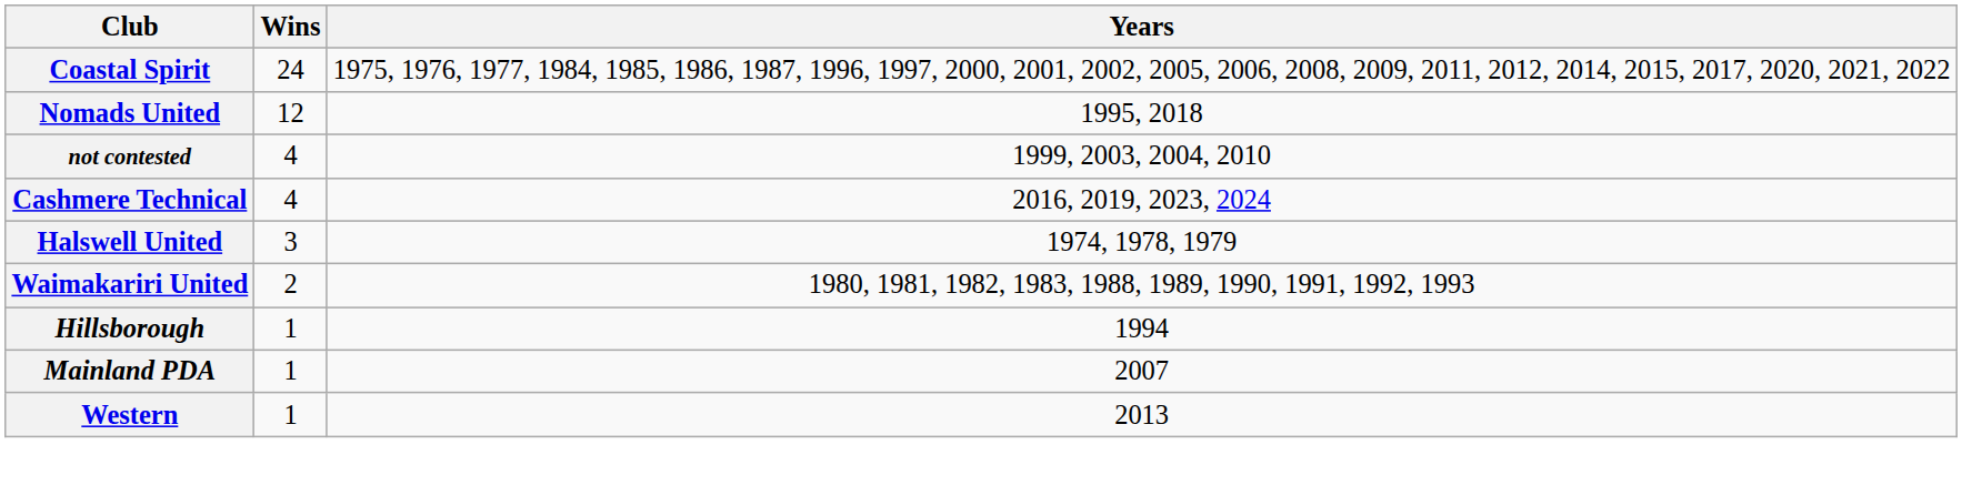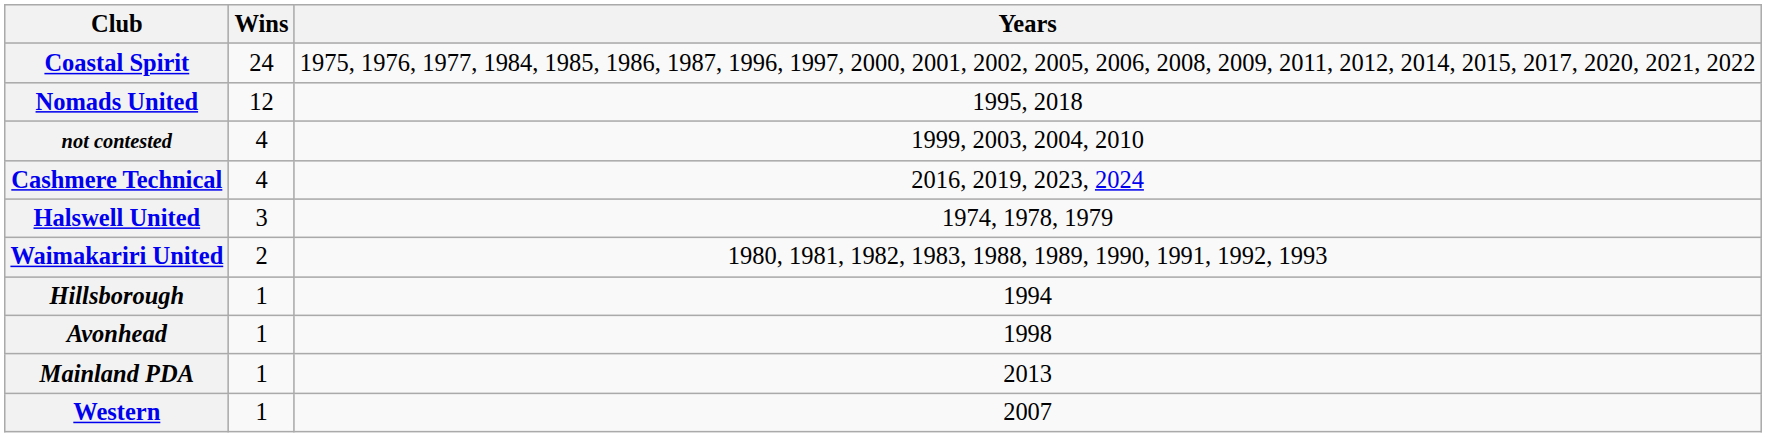+ row: Avonhead | 1 | 1998
Mainland PDA | Years: 2007 -> 2013
Western | Years: 2013 -> 2007
